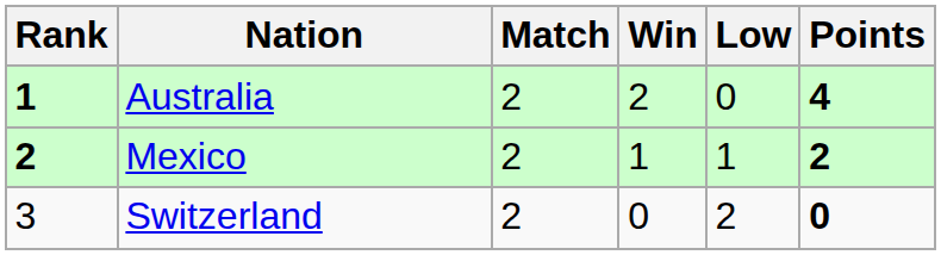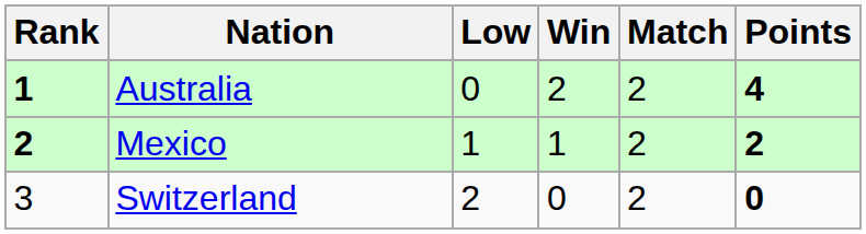columns swapped: Match <-> Low
